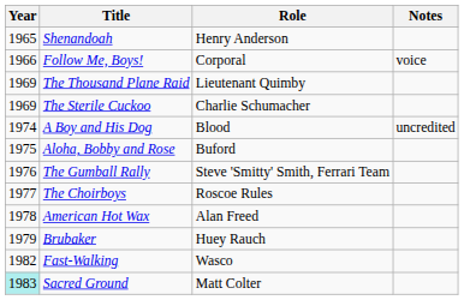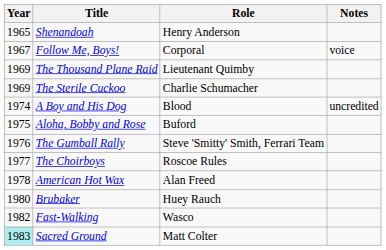Follow Me, Boys! | Year: 1966 -> 1967
Brubaker | Year: 1979 -> 1980
